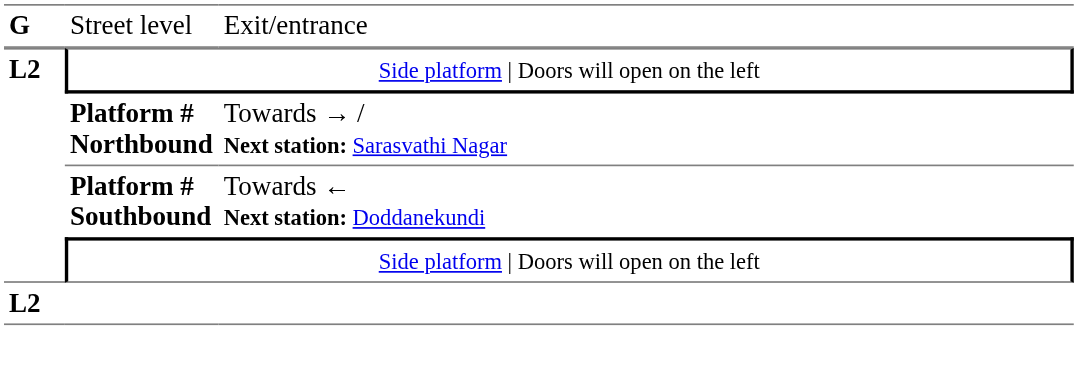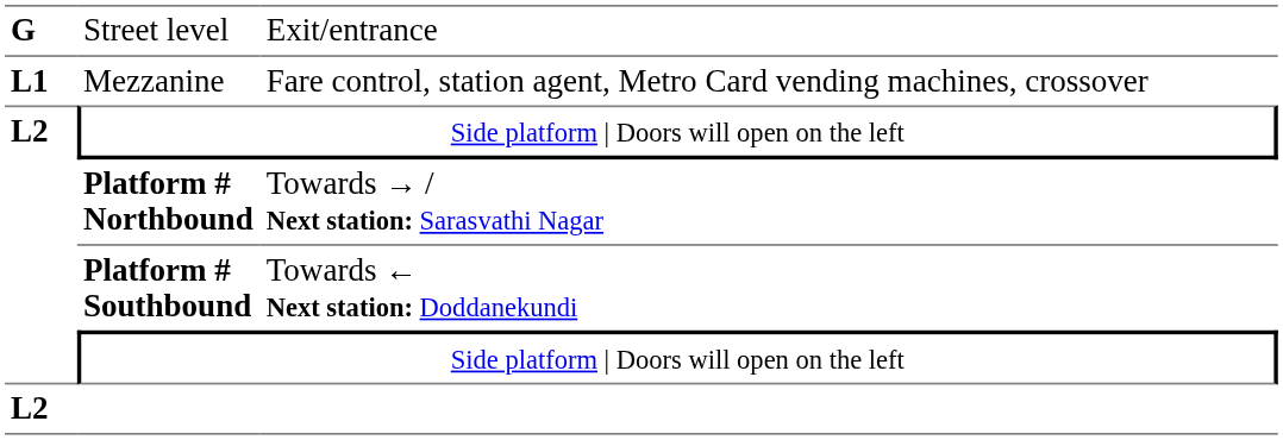+ row: L1 | Mezzanine | Fare control, station agent, Metro Card vending machines, crossover
